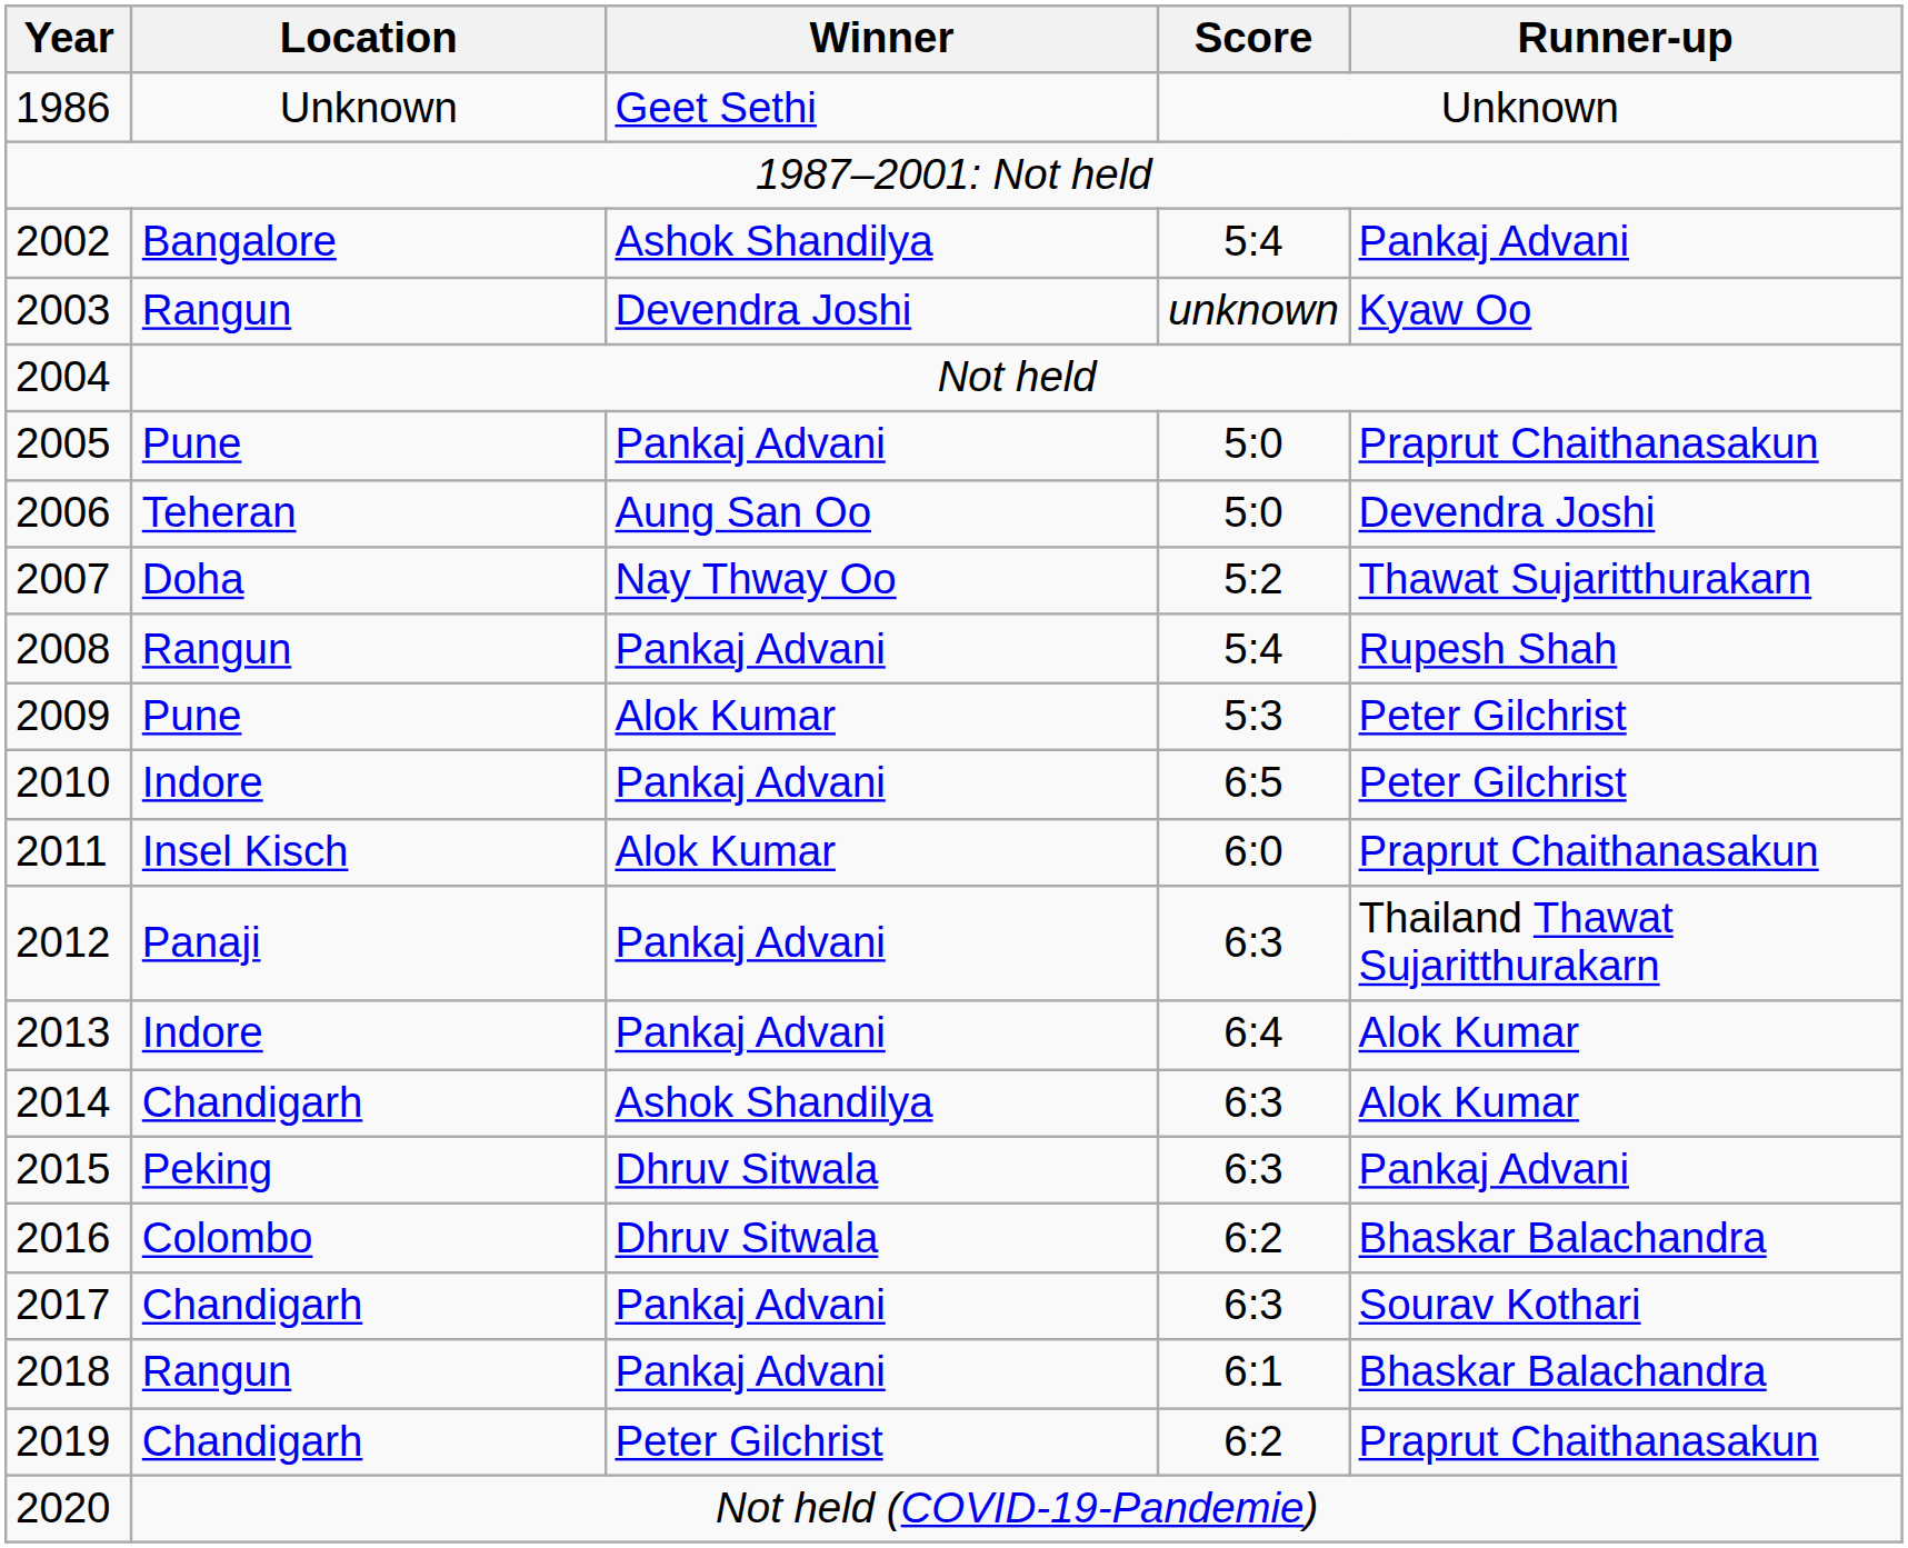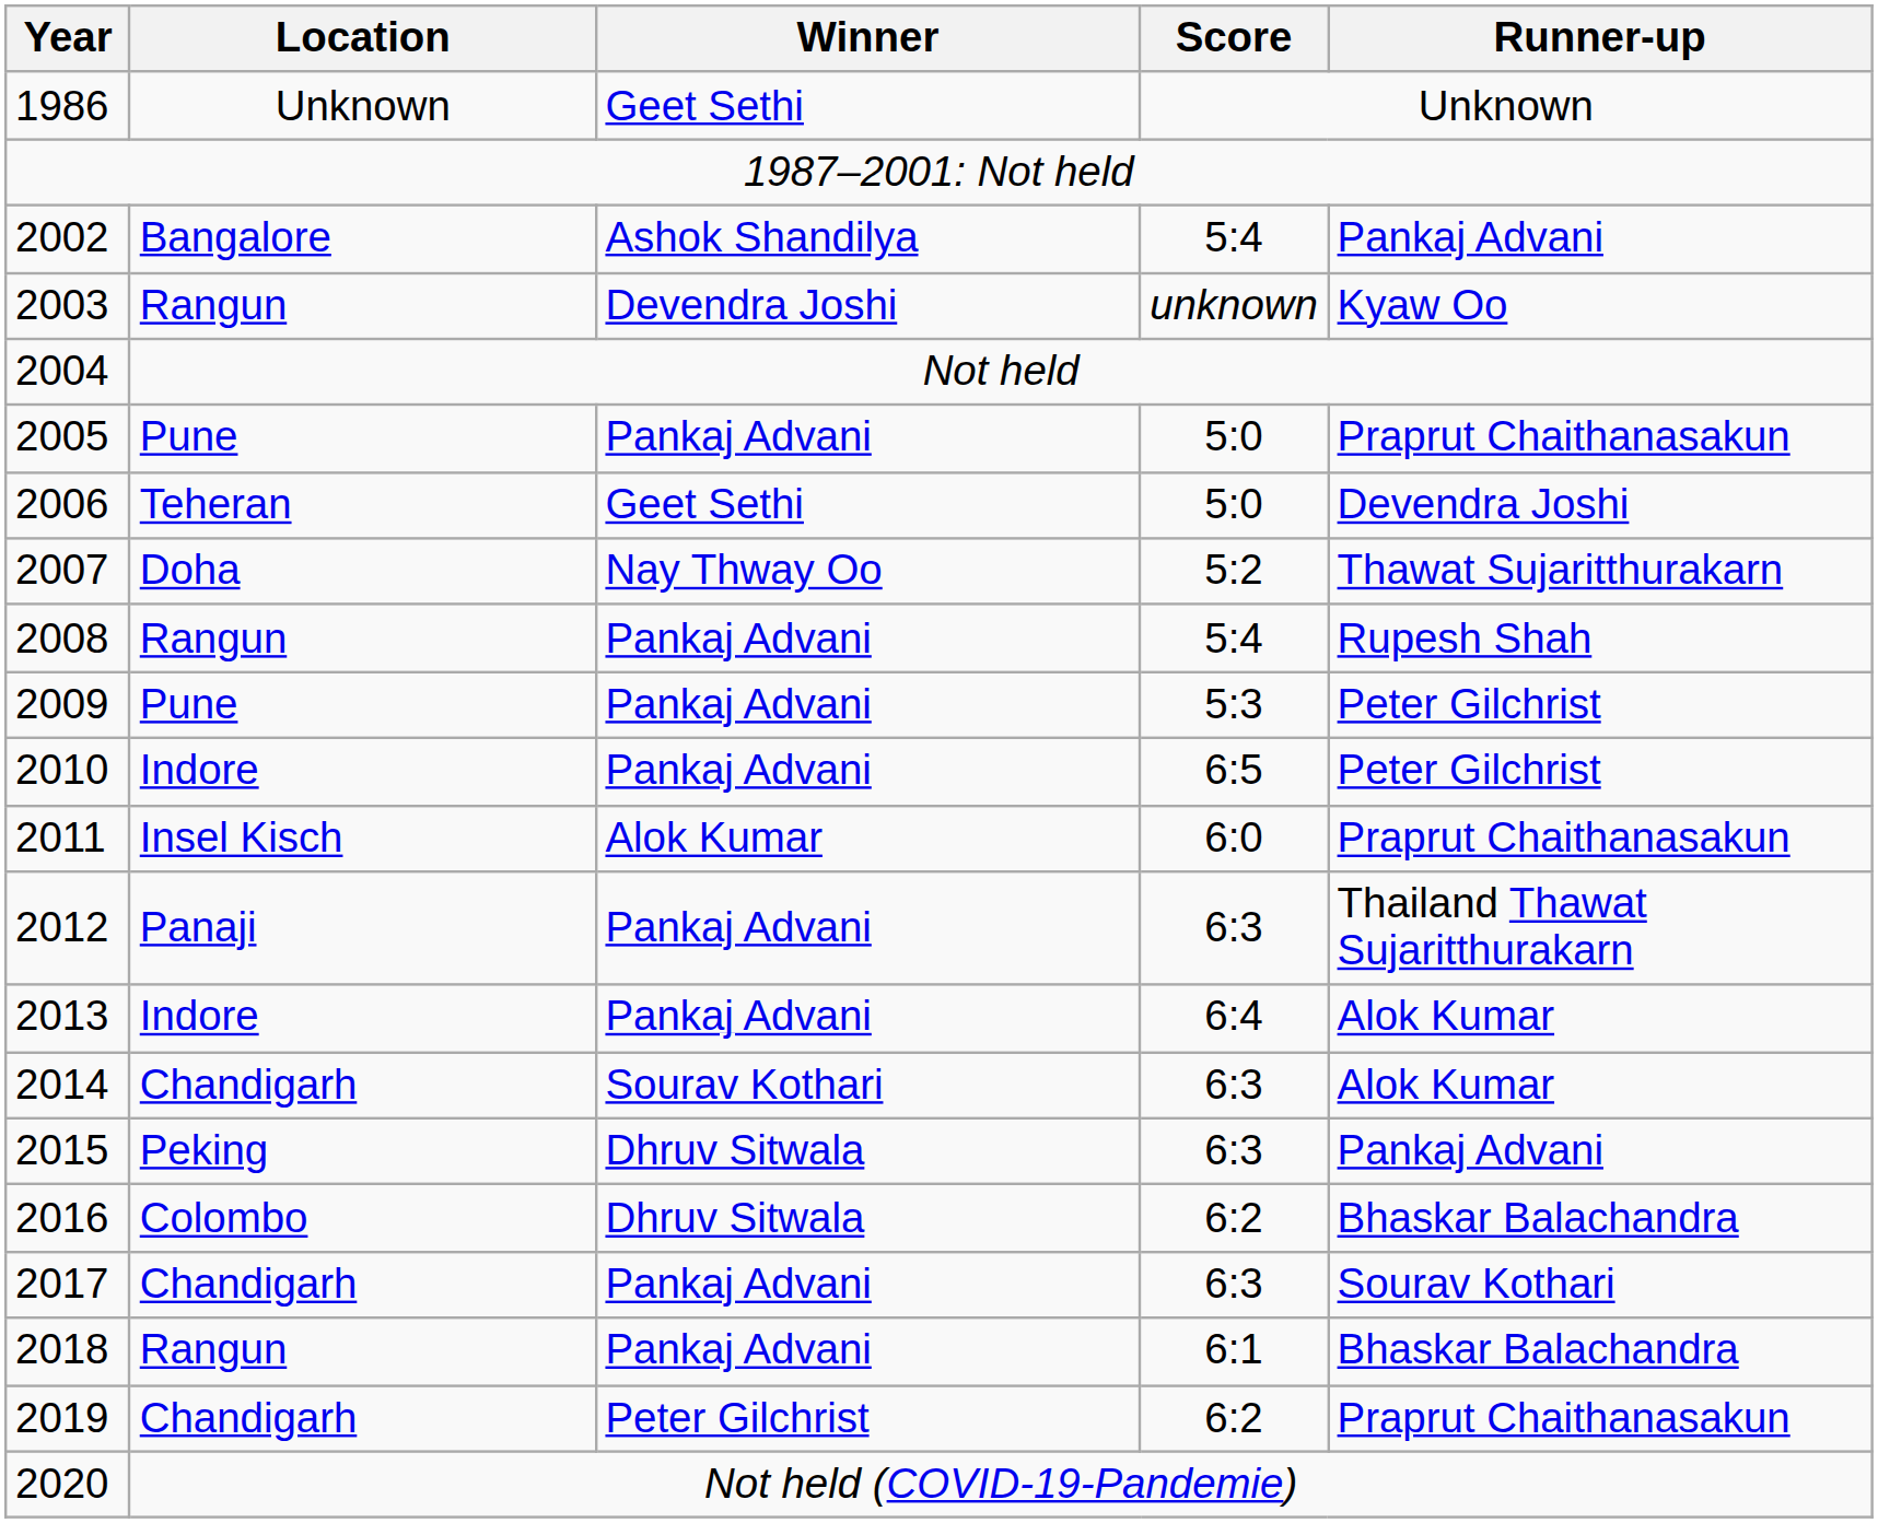2006 | Winner: Aung San Oo -> Geet Sethi
2009 | Winner: Alok Kumar -> Pankaj Advani
2014 | Winner: Ashok Shandilya -> Sourav Kothari
